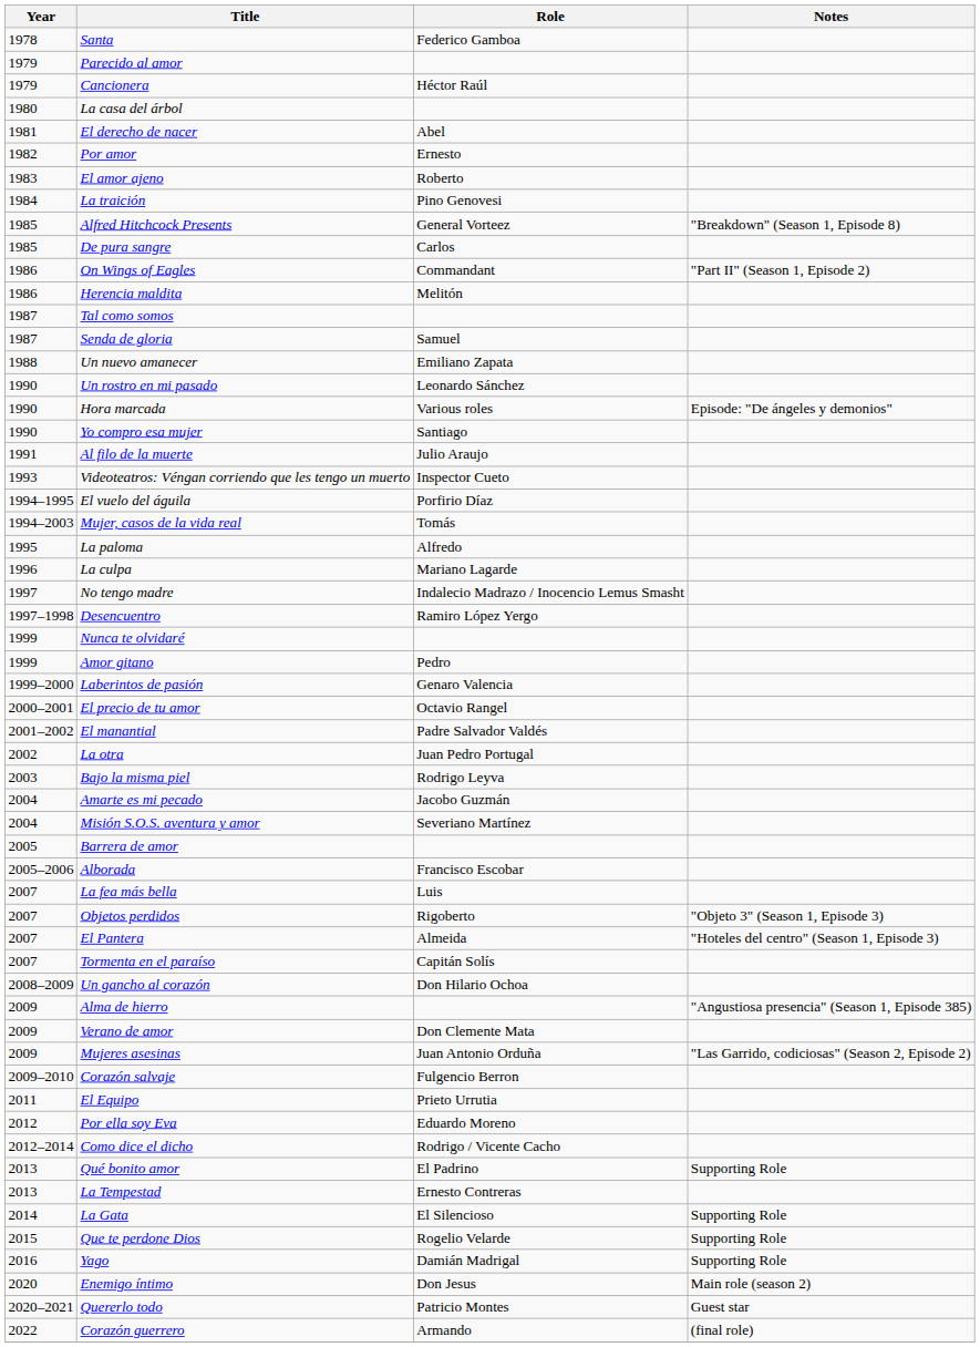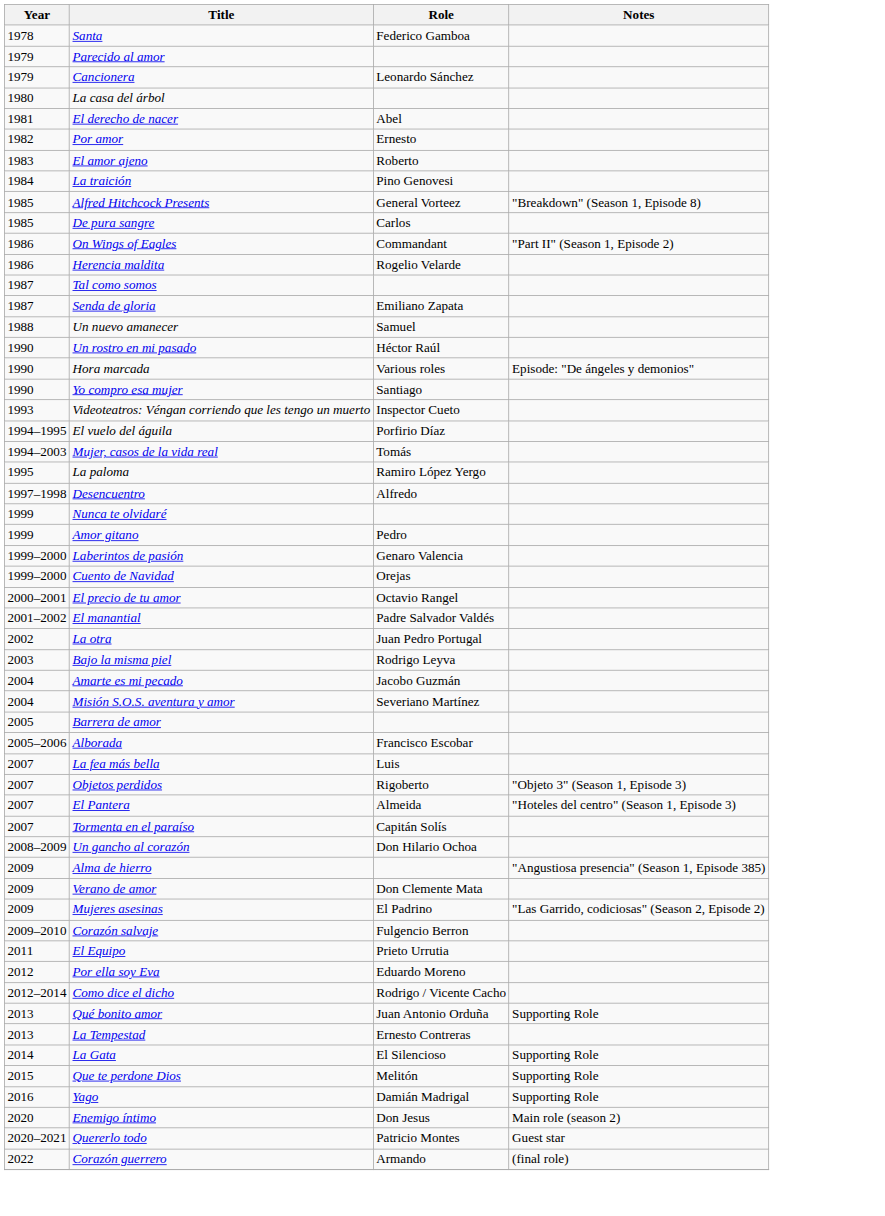Cancionera | Role: Héctor Raúl -> Leonardo Sánchez
Herencia maldita | Role: Melitón -> Rogelio Velarde
Senda de gloria | Role: Samuel -> Emiliano Zapata
Un nuevo amanecer | Role: Emiliano Zapata -> Samuel
Un rostro en mi pasado | Role: Leonardo Sánchez -> Héctor Raúl
- row: 1991 | Al filo de la muerte | Julio Araujo
La paloma | Role: Alfredo -> Ramiro López Yergo
- row: 1996 | La culpa | Mariano Lagarde
- row: 1997 | No tengo madre | Indalecio Madrazo / Inocencio Lemus Smasht
Desencuentro | Role: Ramiro López Yergo -> Alfredo
+ row: 1999–2000 | Cuento de Navidad | Orejas
Mujeres asesinas | Role: Juan Antonio Orduña -> El Padrino
Qué bonito amor | Role: El Padrino -> Juan Antonio Orduña
Que te perdone Dios | Role: Rogelio Velarde -> Melitón
